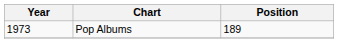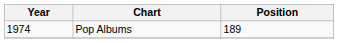Pop Albums | Year: 1973 -> 1974
